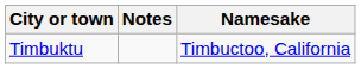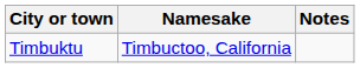columns swapped: Namesake <-> Notes
